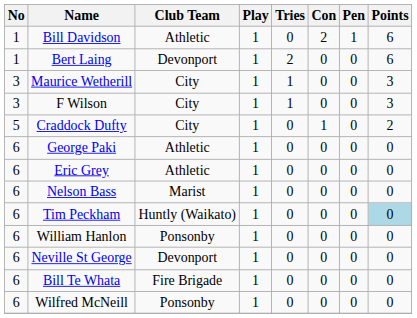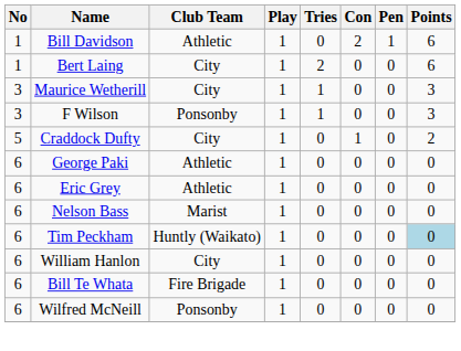Bert Laing | Club Team: Devonport -> City
F Wilson | Club Team: City -> Ponsonby
William Hanlon | Club Team: Ponsonby -> City
- row: 6 | Neville St George | Devonport | 1 | 0 | 0 | 0 | 0
